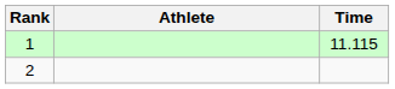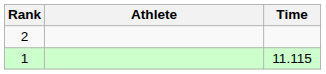rows swapped: 1 <-> 2
